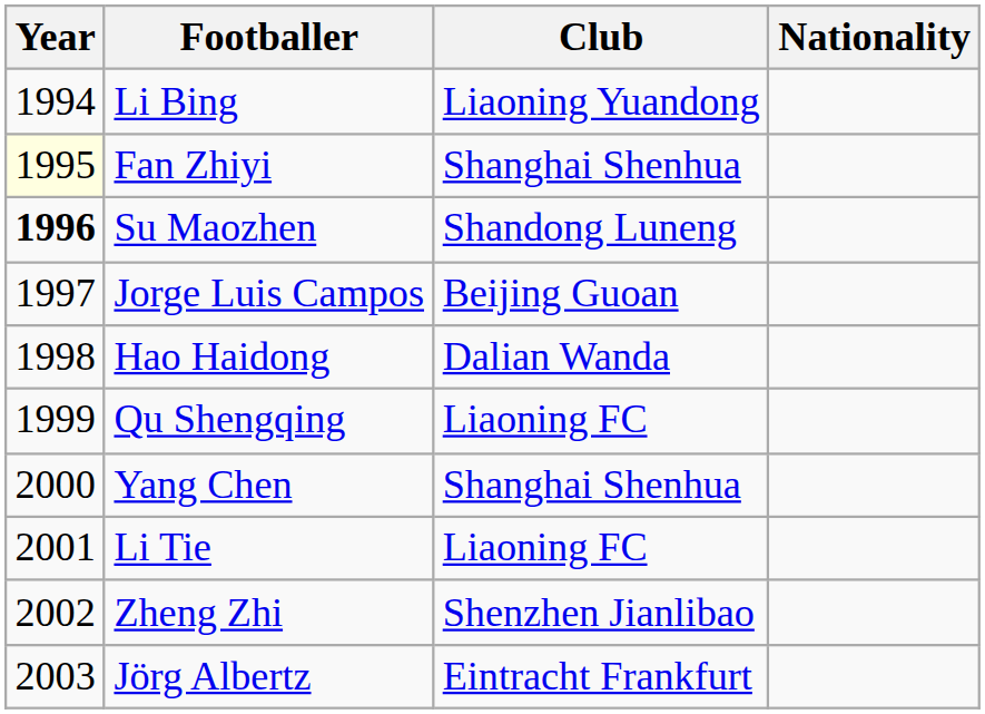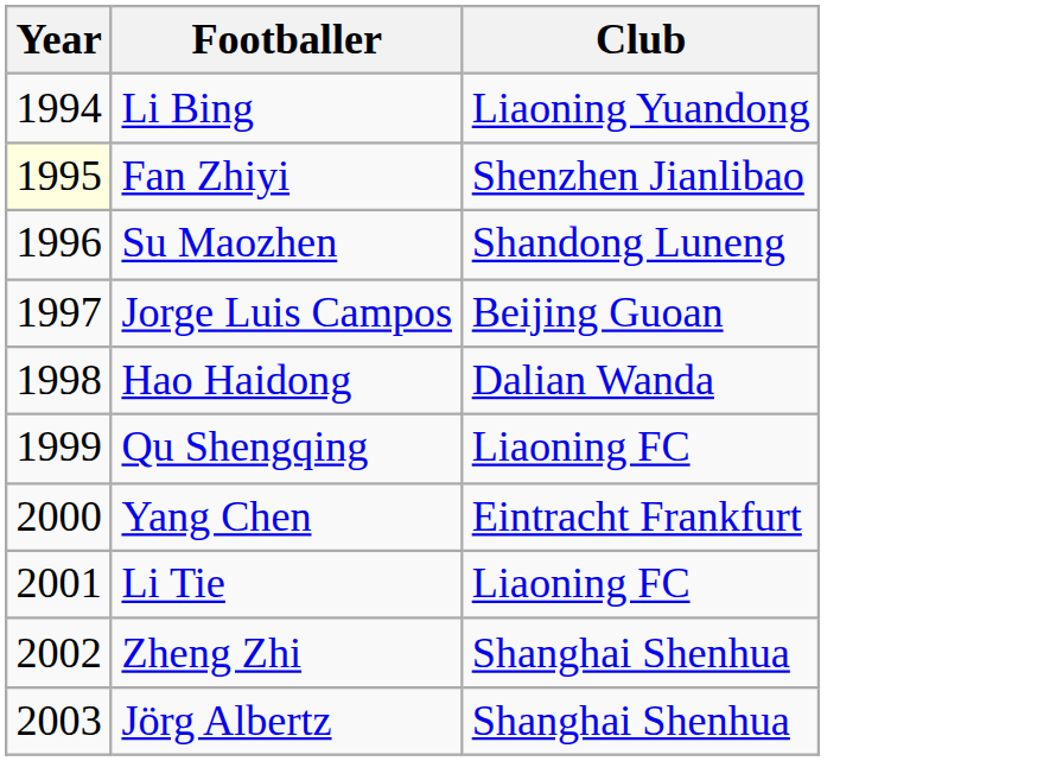- column: Nationality
Fan Zhiyi | Club: Shanghai Shenhua -> Shenzhen Jianlibao
Su Maozhen | Year: bold -> normal
Yang Chen | Club: Shanghai Shenhua -> Eintracht Frankfurt
Zheng Zhi | Club: Shenzhen Jianlibao -> Shanghai Shenhua
Jörg Albertz | Club: Eintracht Frankfurt -> Shanghai Shenhua
